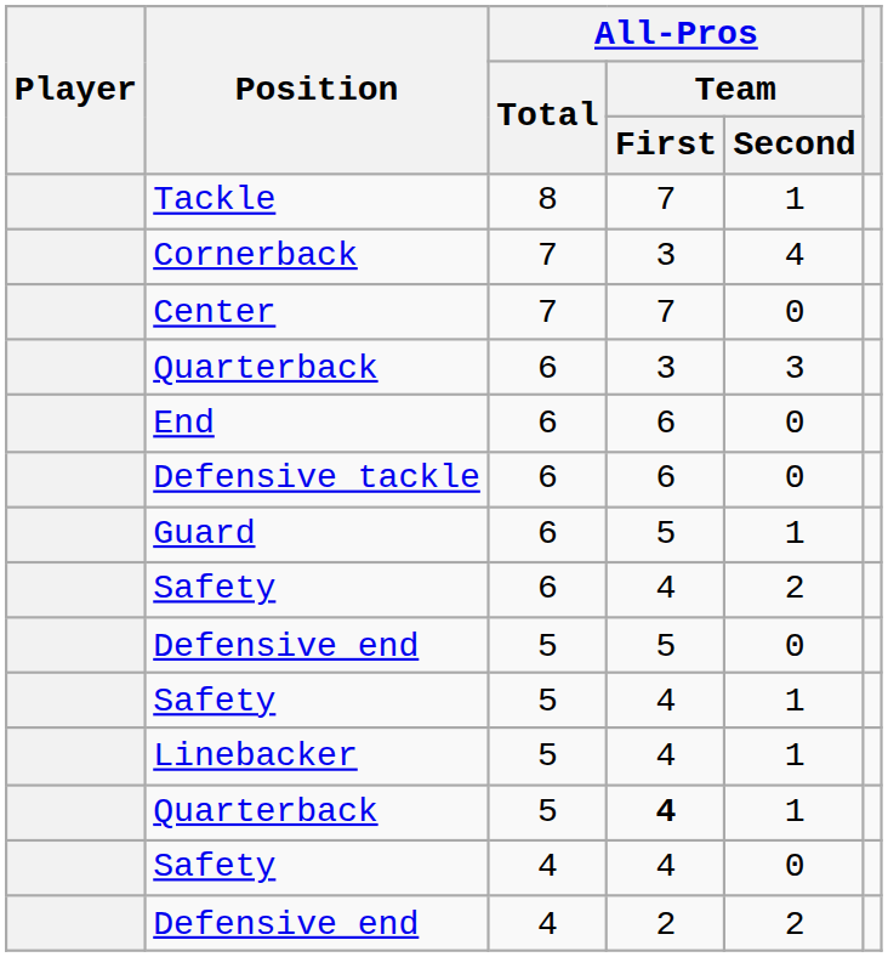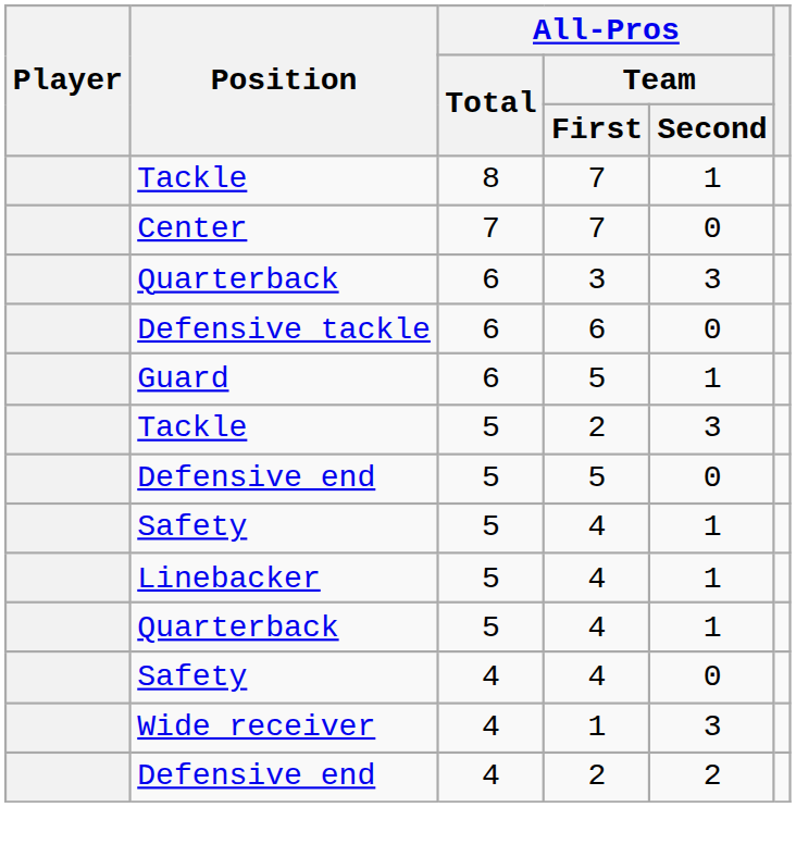- row: Cornerback | 7 | 3 | 4
- row: End | 6 | 6 | 0
- row: Safety | 6 | 4 | 2
+ row: Tackle | 5 | 2 | 3
Quarterback / 5 | All-Pros / Team / First: bold -> normal
+ row: Wide receiver | 4 | 1 | 3
